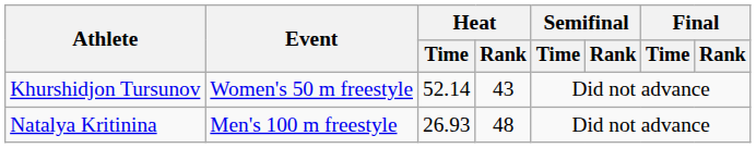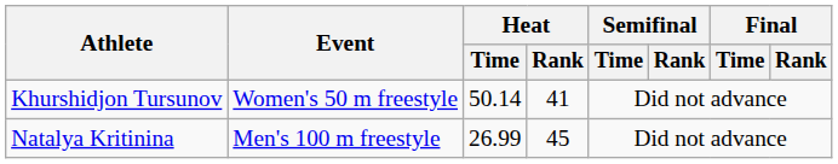Khurshidjon Tursunov | Heat / Time: 52.14 -> 50.14
Khurshidjon Tursunov | Heat / Rank: 43 -> 41
Natalya Kritinina | Heat / Time: 26.93 -> 26.99
Natalya Kritinina | Heat / Rank: 48 -> 45
